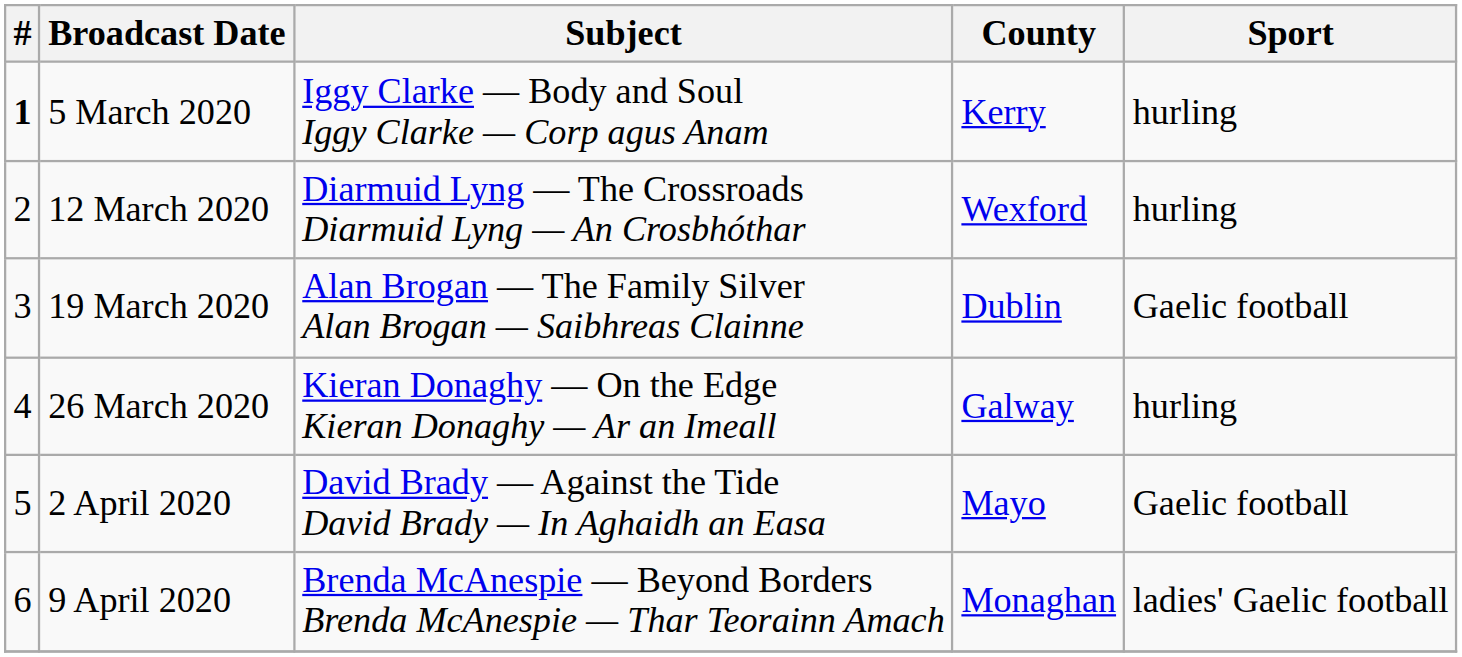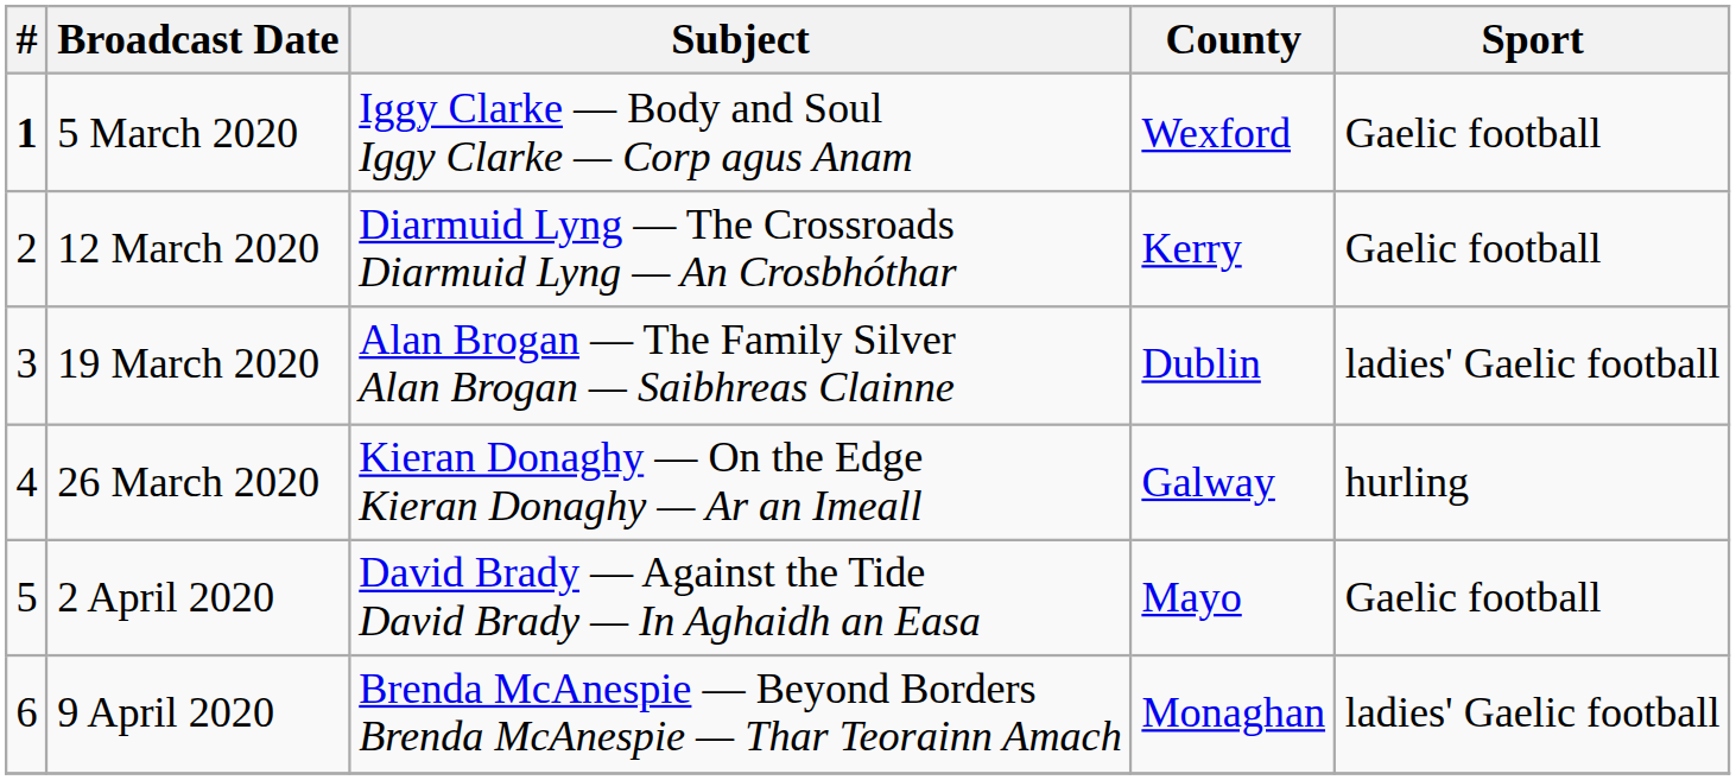5 March 2020 | County: Kerry -> Wexford
5 March 2020 | Sport: hurling -> Gaelic football
12 March 2020 | County: Wexford -> Kerry
12 March 2020 | Sport: hurling -> Gaelic football
19 March 2020 | Sport: Gaelic football -> ladies' Gaelic football
